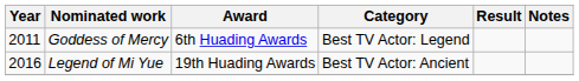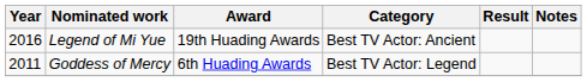rows swapped: Goddess of Mercy <-> Legend of Mi Yue
